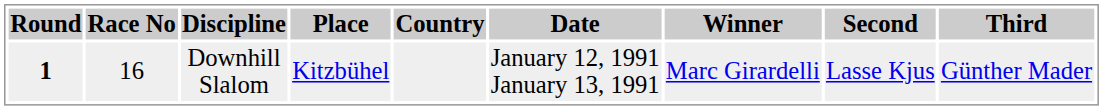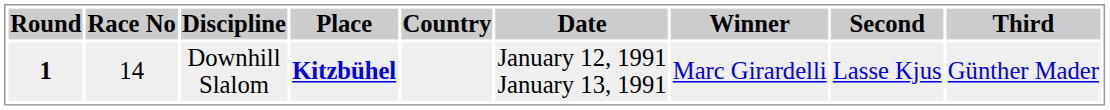Downhill Slalom | Race No: 16 -> 14
Downhill Slalom | Place: normal -> bold
